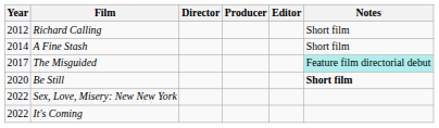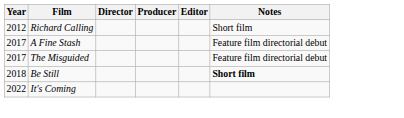A Fine Stash | Year: 2014 -> 2017
A Fine Stash | Notes: Short film -> Feature film directorial debut
The Misguided | Notes: paleturquoise background -> no background
Be Still | Year: 2020 -> 2018
- row: 2022 | Sex, Love, Misery: New New York
